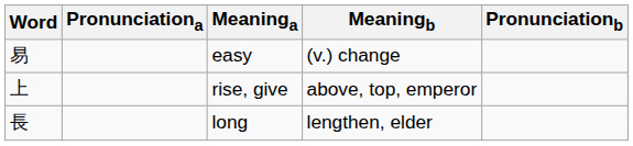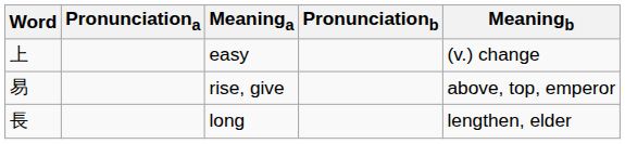columns swapped: Pronunciationb <-> Meaningb
easy | Word: 易 -> 上
rise, give | Word: 上 -> 易
